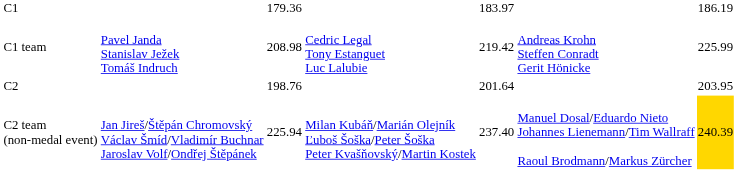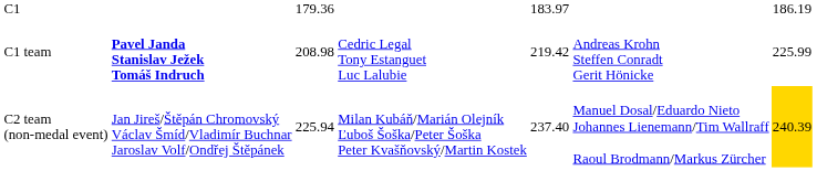C1 team | column 2: normal -> bold
- row: C2 | 198.76 | 201.64 | 203.95
